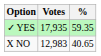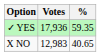✓ YES | Votes: 17,935 -> 17,936
